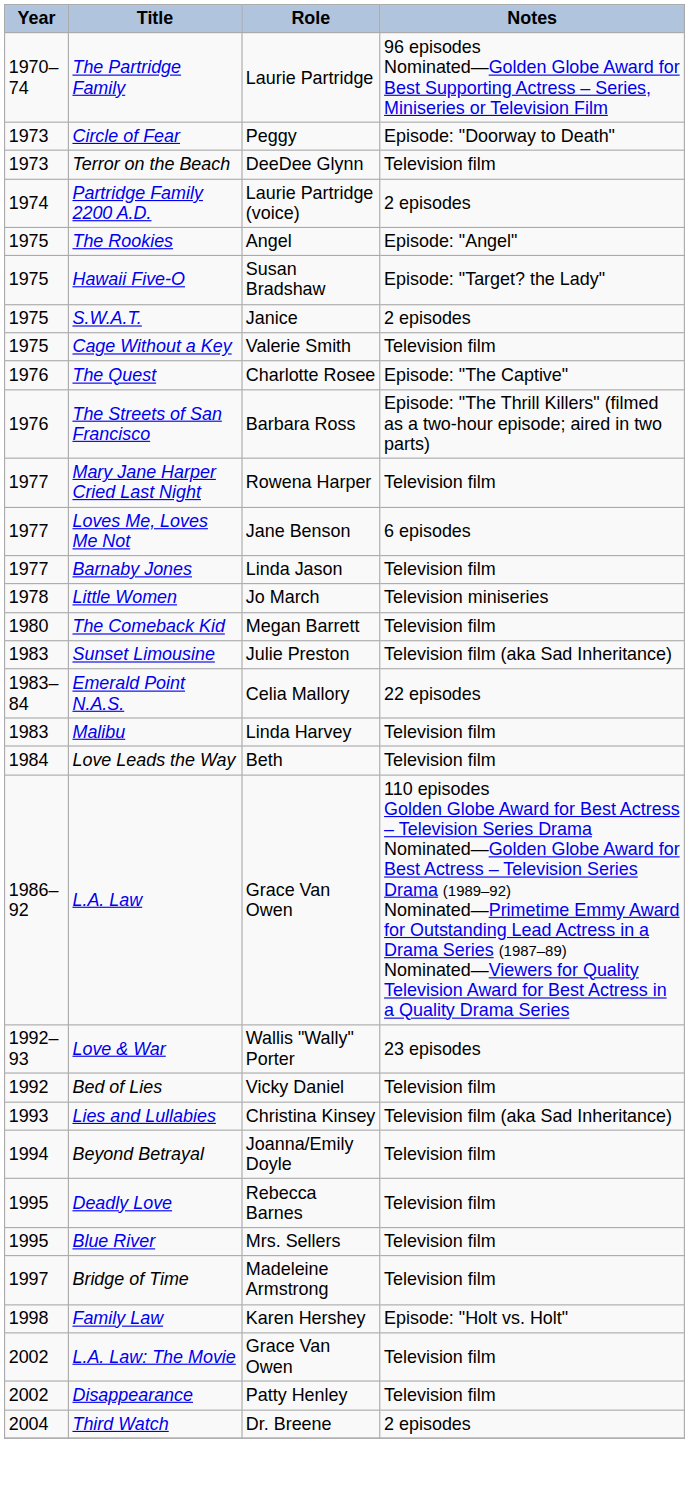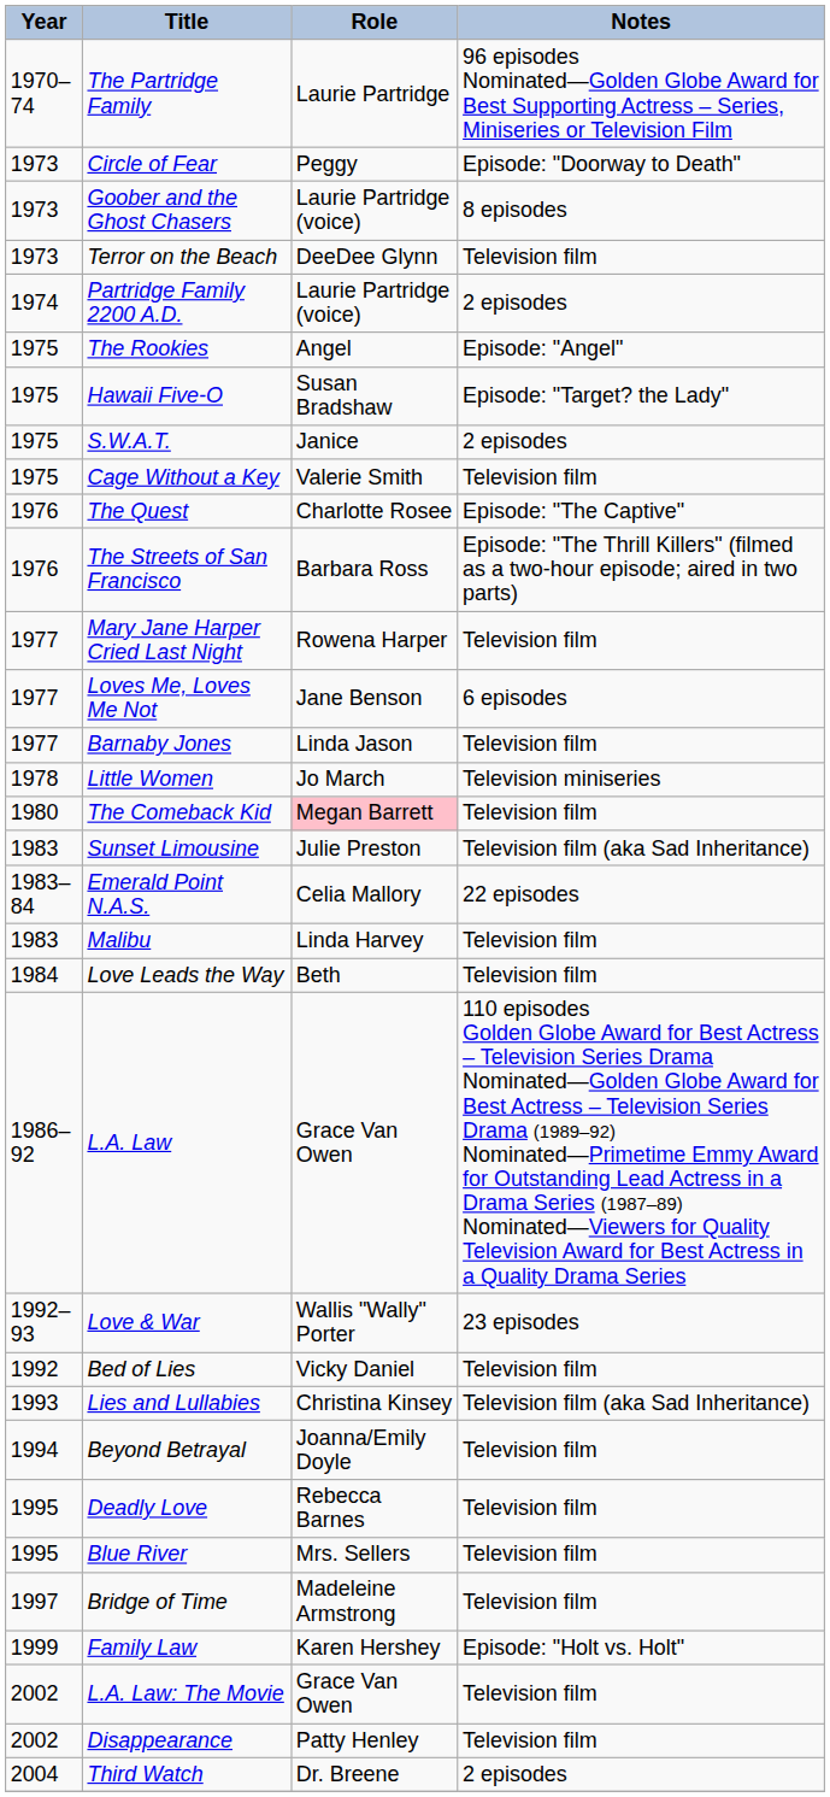+ row: 1973 | Goober and the Ghost Chasers | Laurie Partridge (voice) | 8 episodes
The Comeback Kid | Role: no background -> pink background
Family Law | Year: 1998 -> 1999
